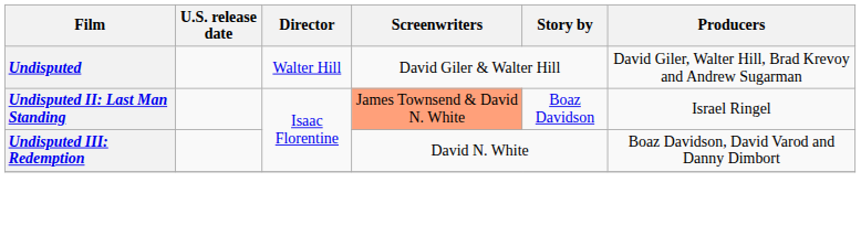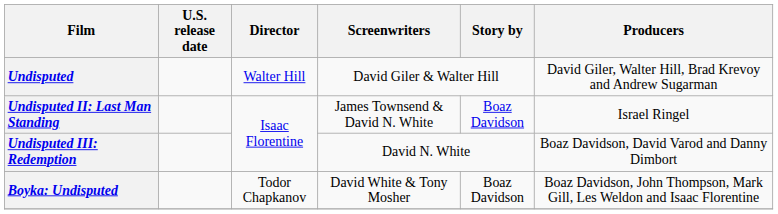Undisputed II: Last Man Standing | Screenwriters: lightsalmon background -> no background
+ row: Boyka: Undisputed | Todor Chapkanov | David White & Tony Mosher | Boaz Davidson | Boaz Davidson, John Thompson, Mark Gill, Les Weldon and Isaac Florentine
